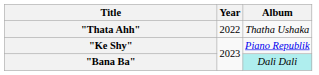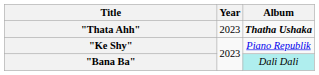"Thata Ahh" | Year: 2022 -> 2023
"Thata Ahh" | Album: normal -> bold
